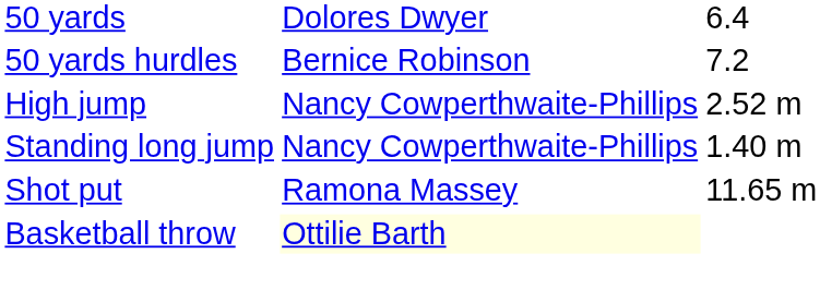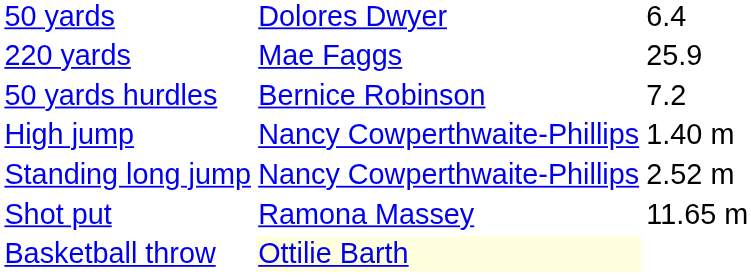+ row: 220 yards | Mae Faggs | 25.9
High jump | column 3: 2.52 m -> 1.40 m
Standing long jump | column 3: 1.40 m -> 2.52 m
